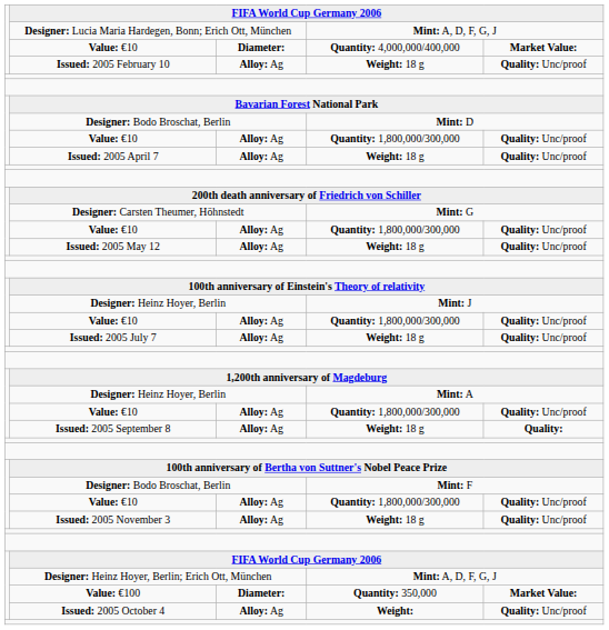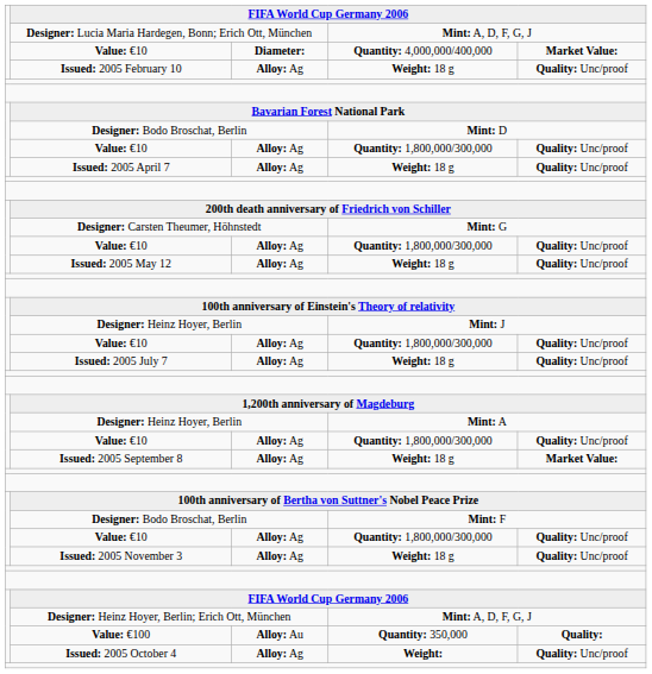Issued: 2005 September 8 | column 5: Quality: -> Market Value:
Value: €100 | column 3: Diameter: -> Alloy: Au
Value: €100 | column 5: Market Value: -> Quality:
